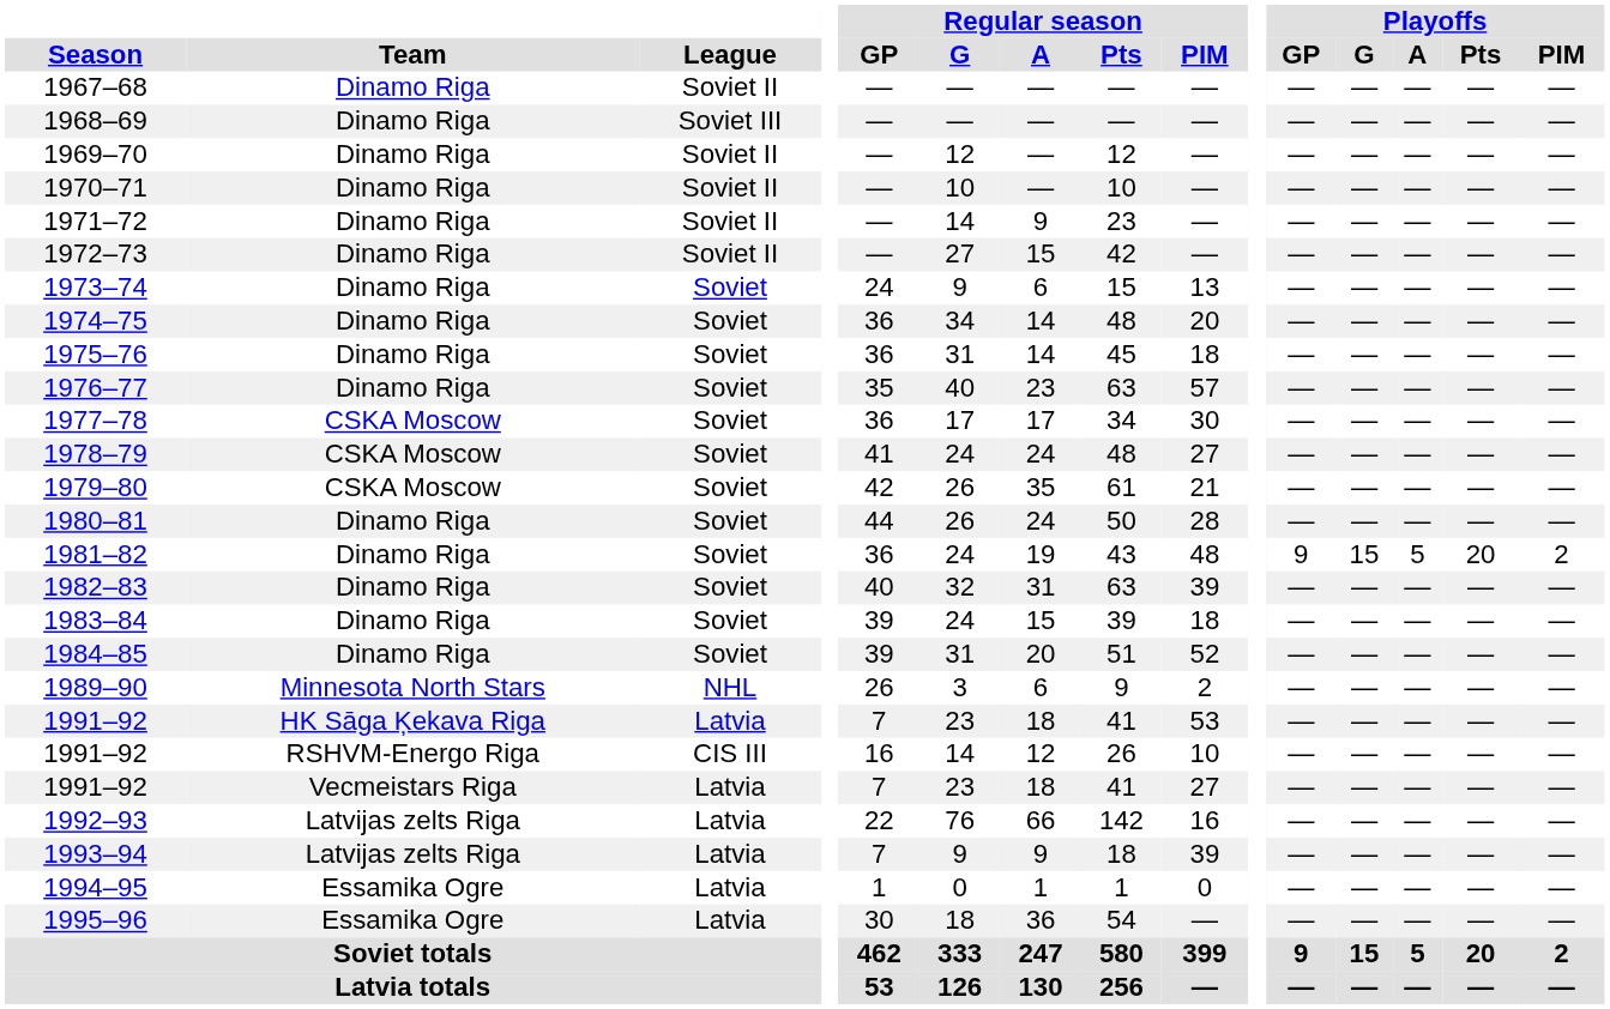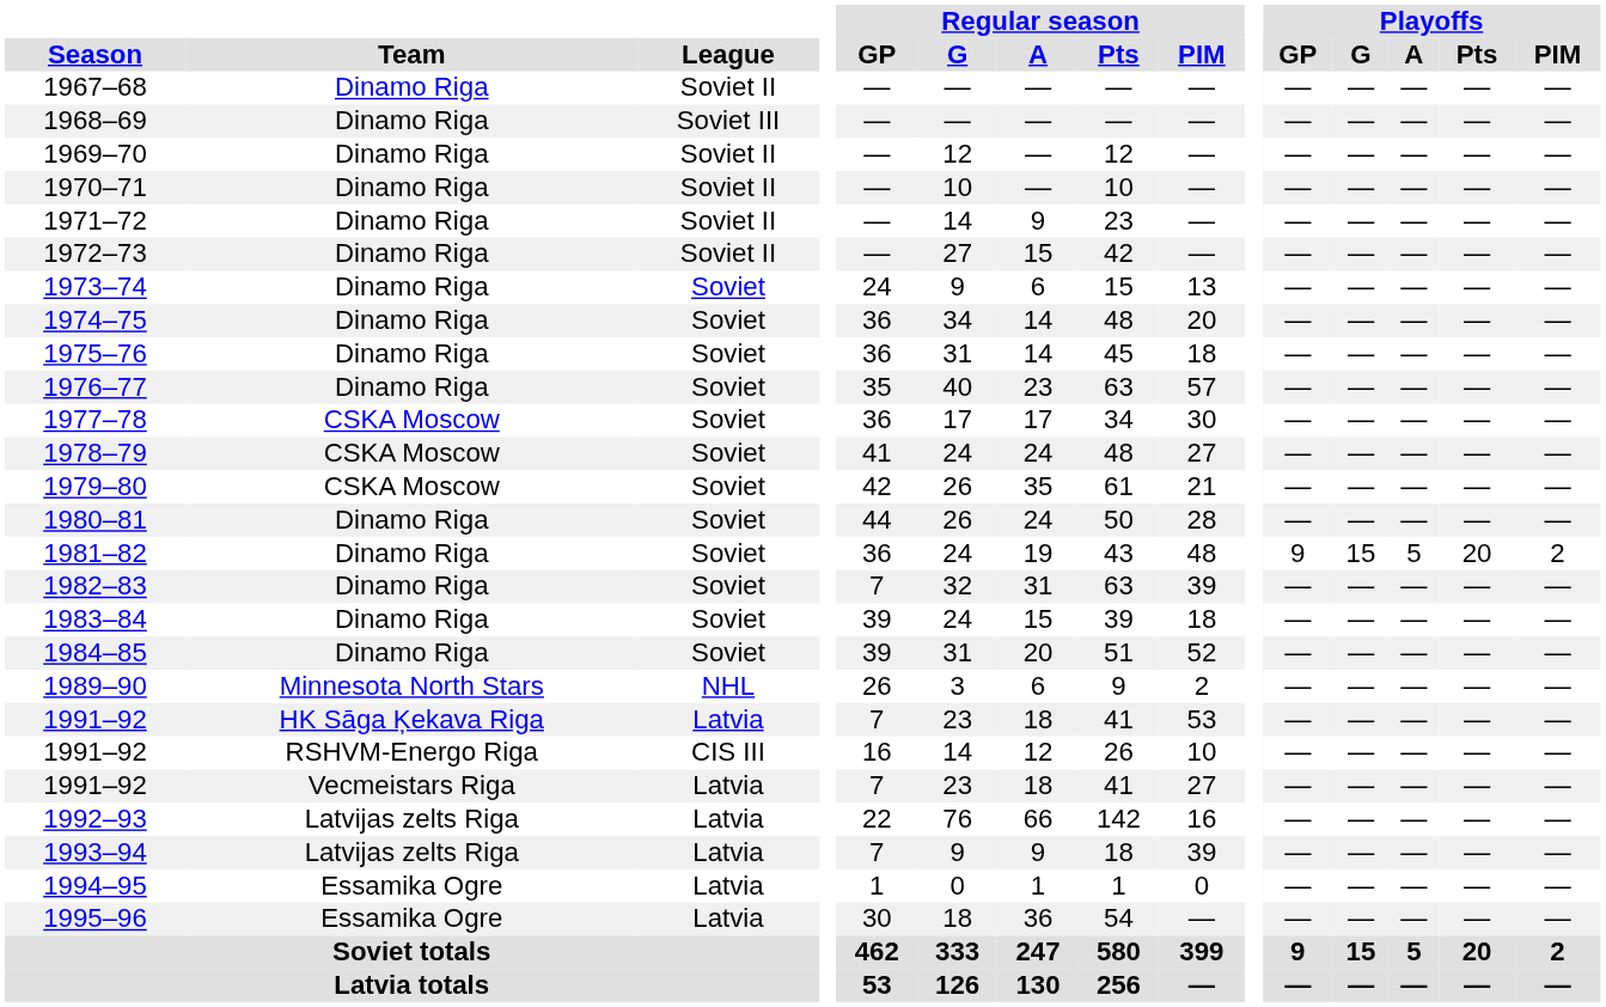1982–83 | Regular season / GP: 40 -> 7
